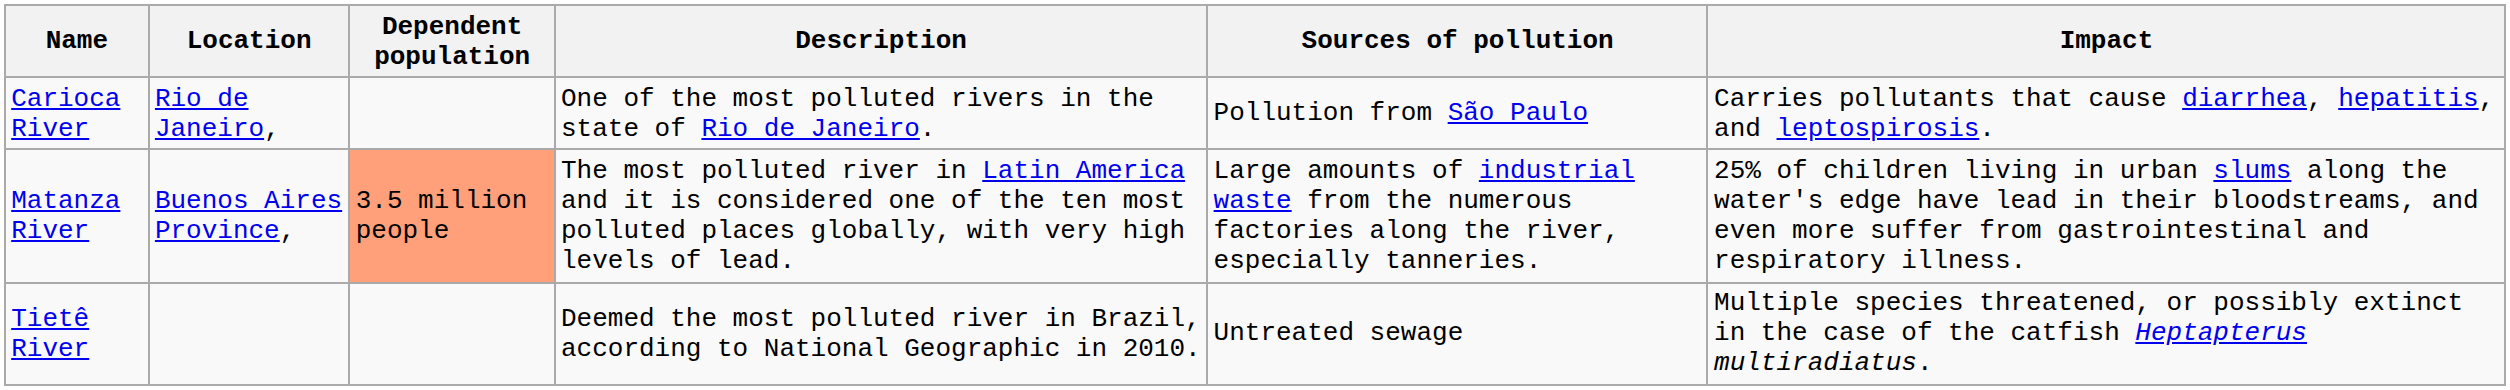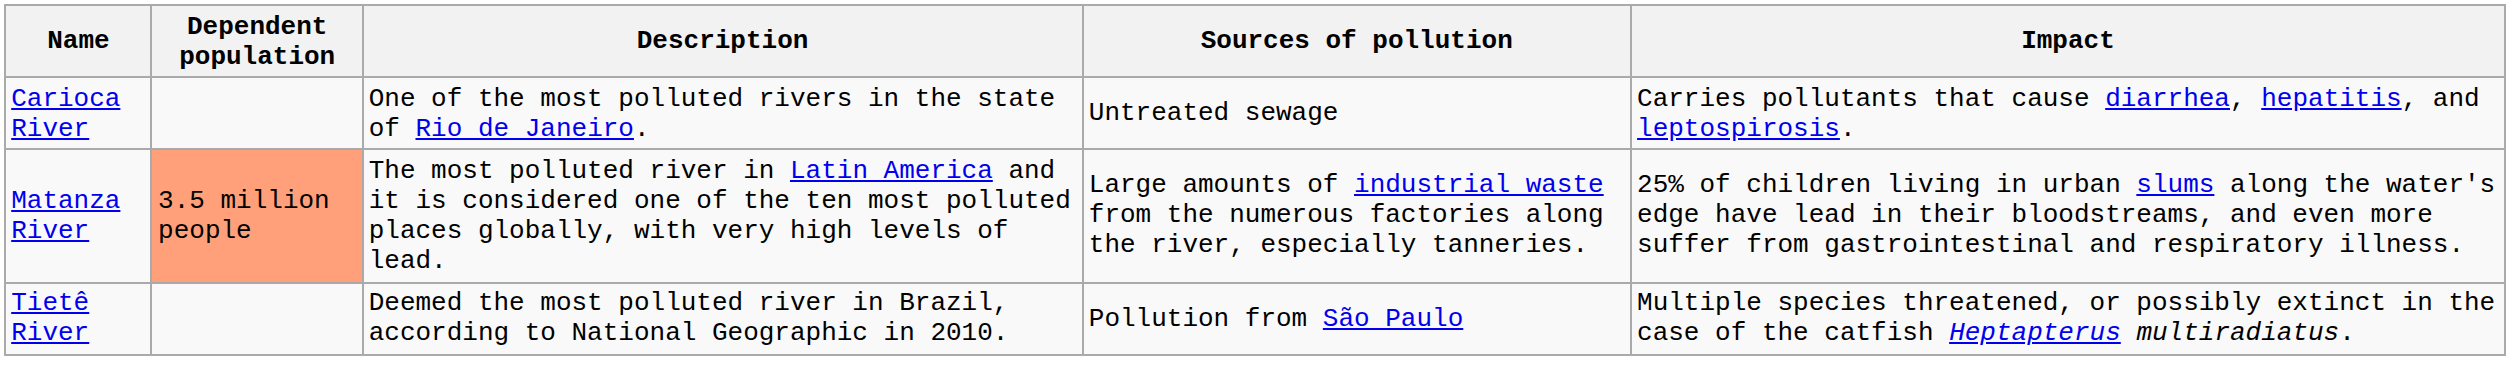- column: Location | Rio de Janeiro, | Buenos Aires Province,
Carioca River | Sources of pollution: Pollution from São Paulo -> Untreated sewage
Tietê River | Sources of pollution: Untreated sewage -> Pollution from São Paulo
